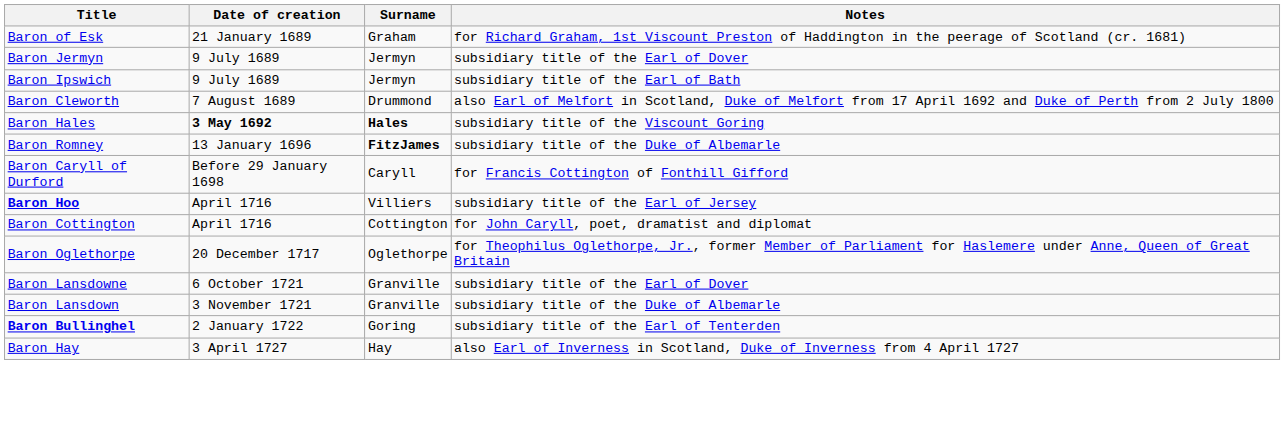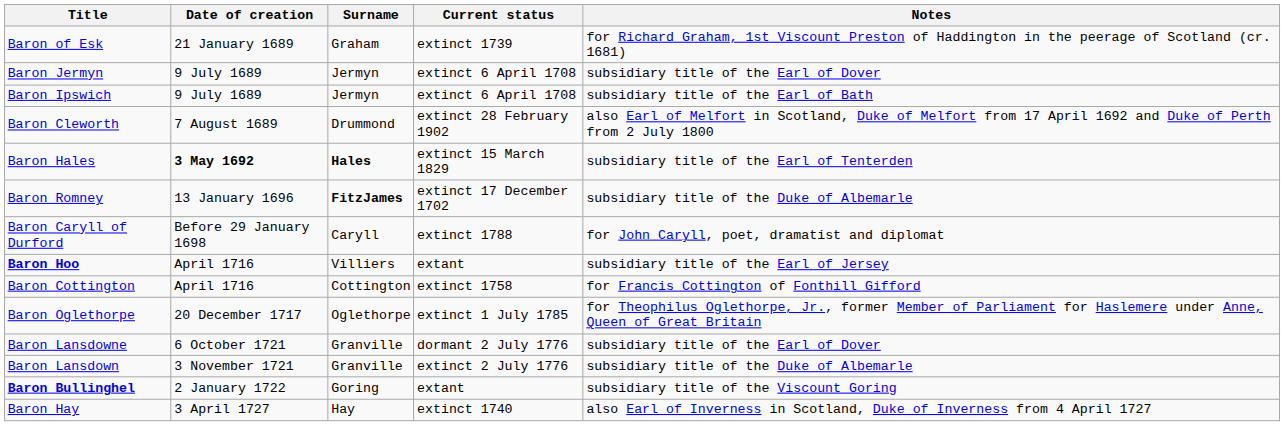+ column: Current status | extinct 1739 | extinct 6 April 1708 | extinct 6 April 1708 | extinct 28 February 1902 | extinct 15 March 1829 | extinct 17 December 1702 | extinct 1788 | extant | extinct 1758 | extinct 1 July 1785 | dormant 2 July 1776 | extinct 2 July 1776 | extant | extinct 1740
Baron Hales | Notes: subsidiary title of the Viscount Goring -> subsidiary title of the Earl of Tenterden
Baron Caryll of Durford | Notes: for Francis Cottington of Fonthill Gifford -> for John Caryll, poet, dramatist and diplomat
Baron Cottington | Notes: for John Caryll, poet, dramatist and diplomat -> for Francis Cottington of Fonthill Gifford
Baron Bullinghel | Notes: subsidiary title of the Earl of Tenterden -> subsidiary title of the Viscount Goring
